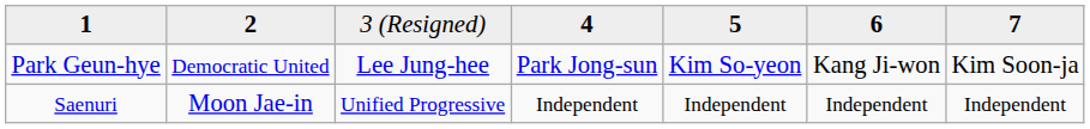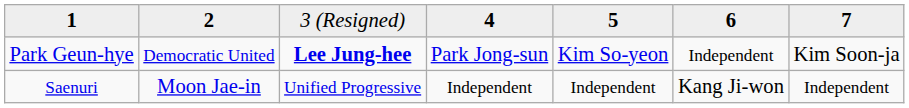Park Geun-hye | column 3: normal -> bold
Park Geun-hye | column 6: Kang Ji-won -> Independent
Saenuri | column 6: Independent -> Kang Ji-won
